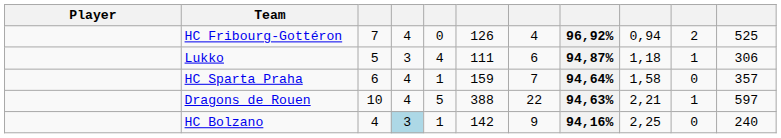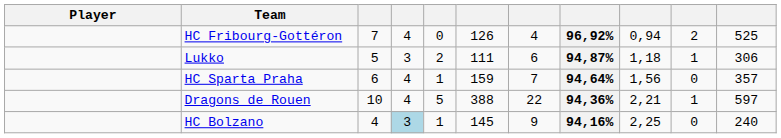Lukko | column 5: 4 -> 2
HC Sparta Praha | column 9: 1,58 -> 1,56
Dragons de Rouen | column 8: 94,63% -> 94,36%
HC Bolzano | column 6: 142 -> 145
